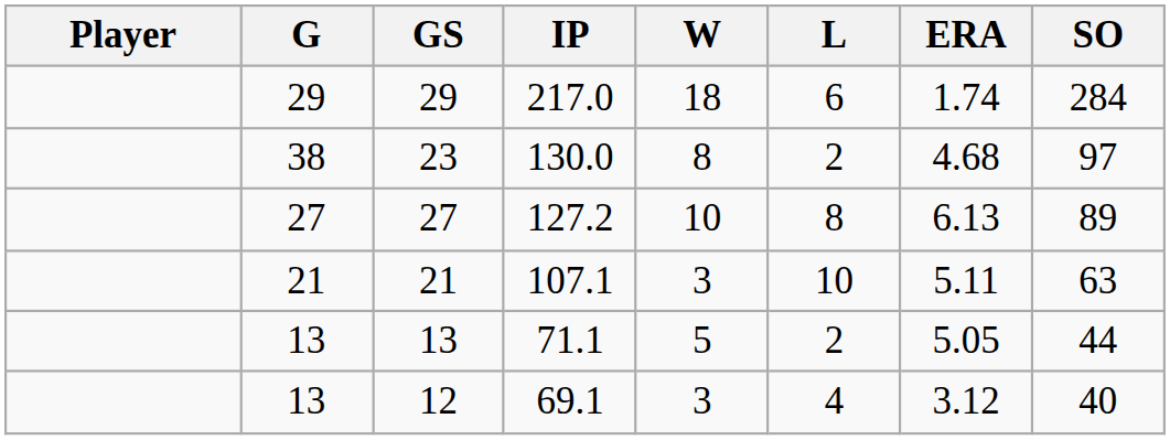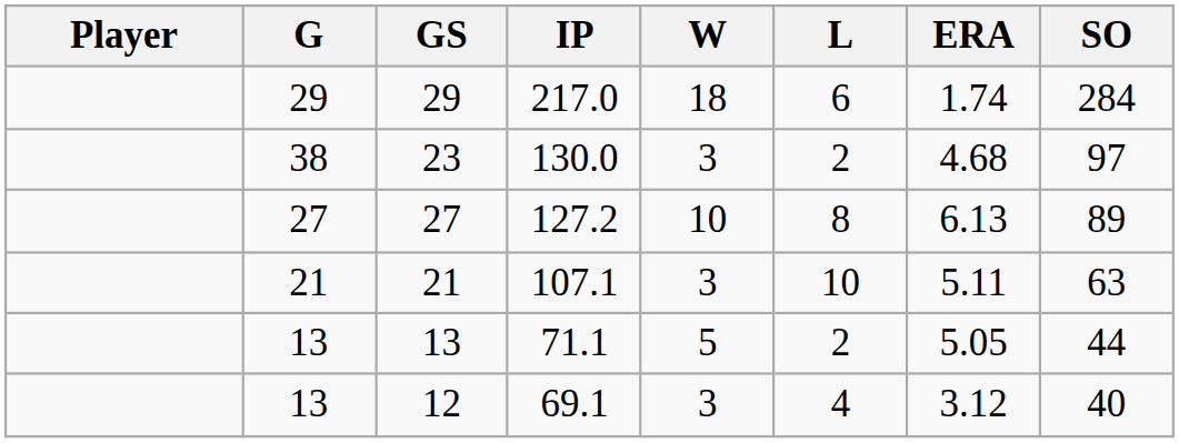23 | W: 8 -> 3
